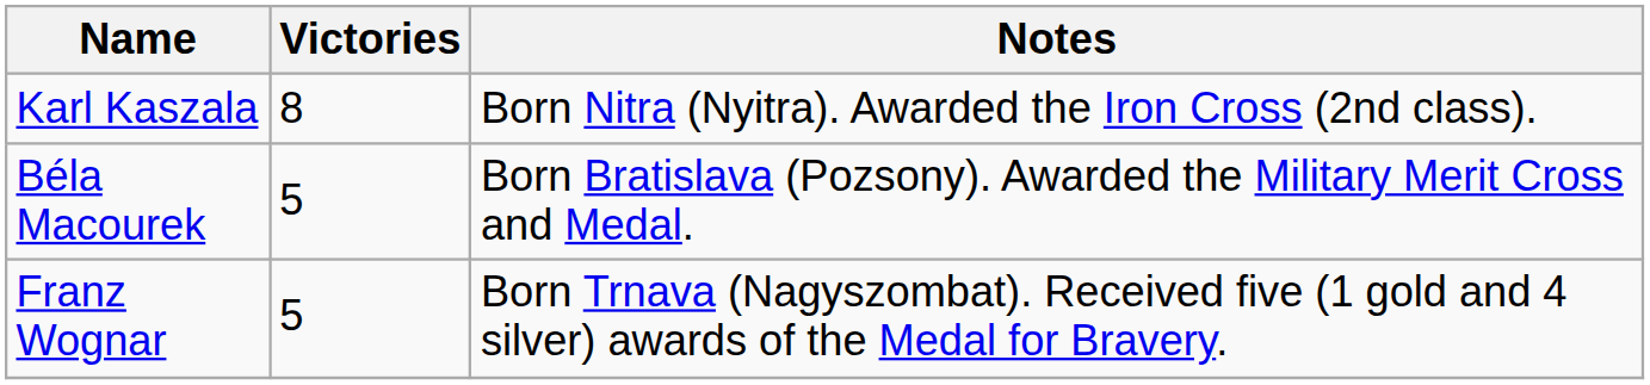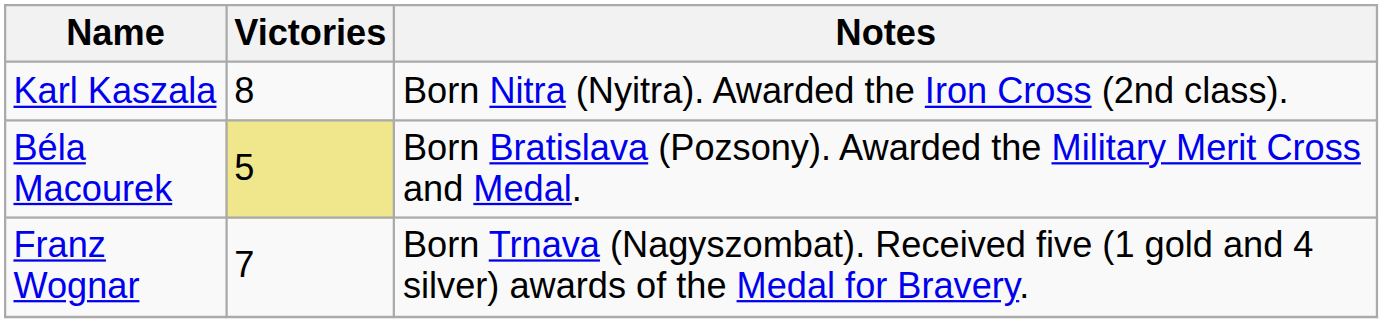Béla Macourek | Victories: no background -> khaki background
Franz Wognar | Victories: 5 -> 7
